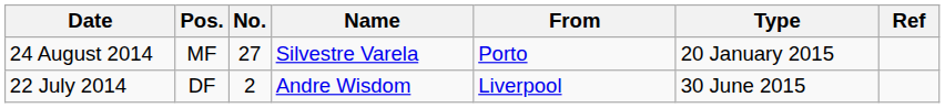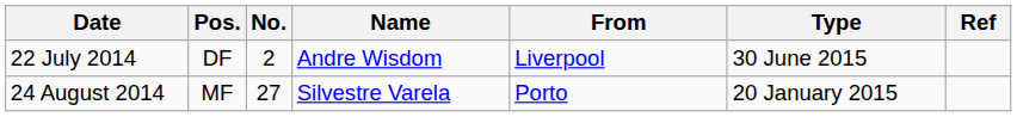rows swapped: 22 July 2014 <-> 24 August 2014
